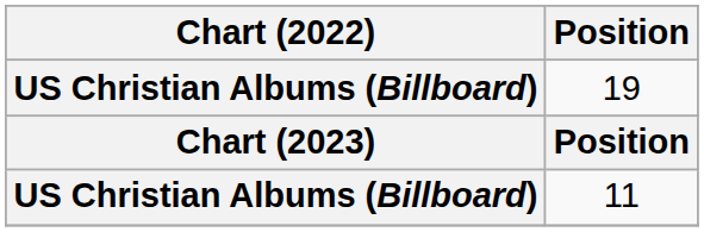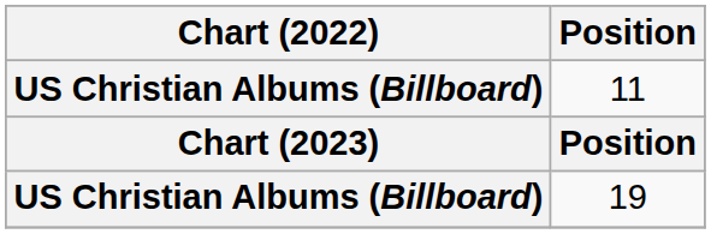rows swapped: 11 <-> 19
